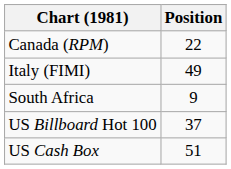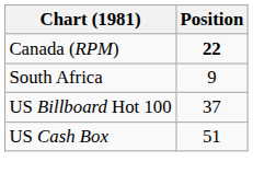Canada (RPM) | Position: normal -> bold
- row: Italy (FIMI) | 49
